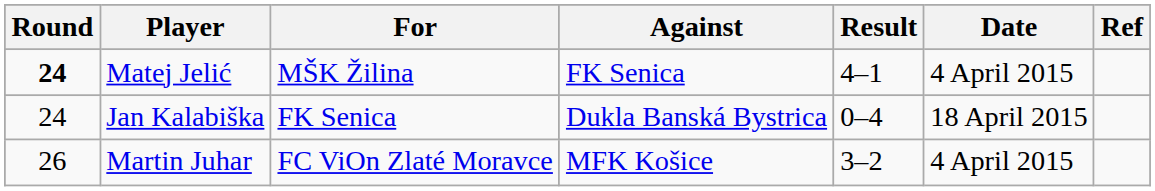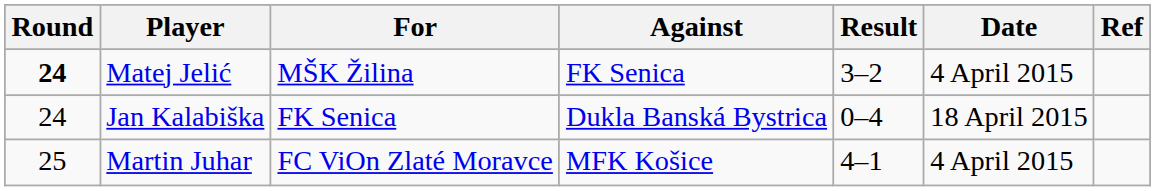Matej Jelić | Result: 4–1 -> 3–2
Martin Juhar | Round: 26 -> 25
Martin Juhar | Result: 3–2 -> 4–1
